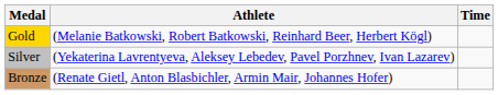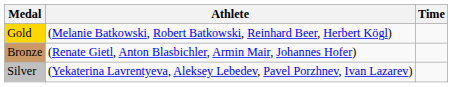rows swapped: Silver <-> Bronze
